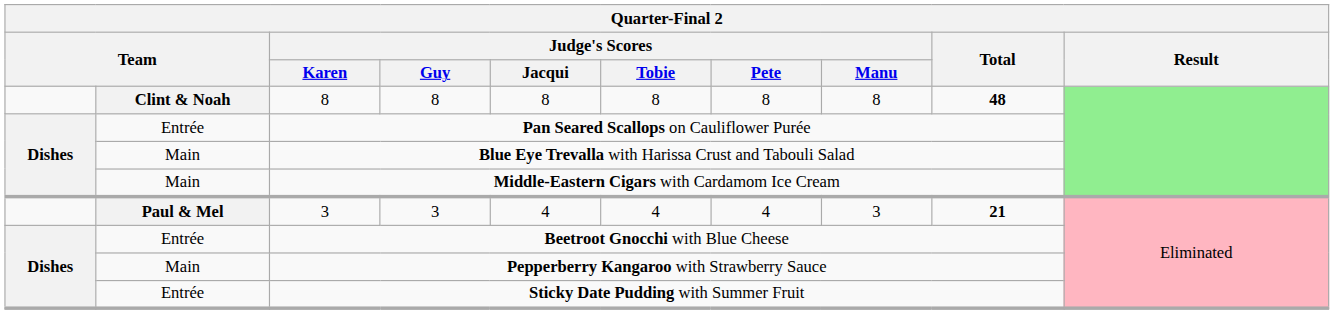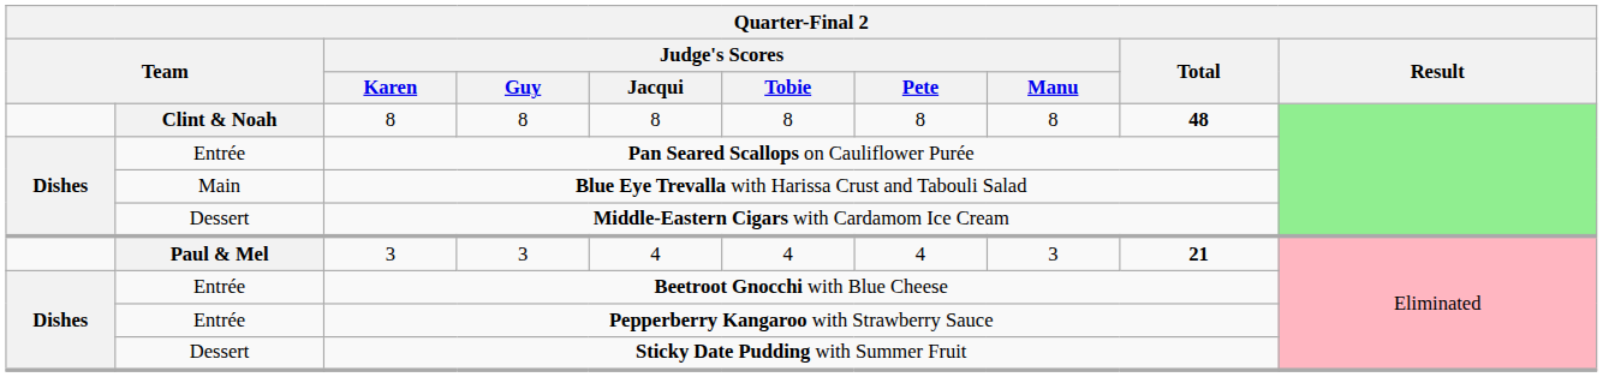Middle-Eastern Cigars with Cardamom Ice Cream | column 2: Main -> Dessert
Pepperberry Kangaroo with Strawberry Sauce | column 2: Main -> Entrée
Sticky Date Pudding with Summer Fruit | column 2: Entrée -> Dessert
